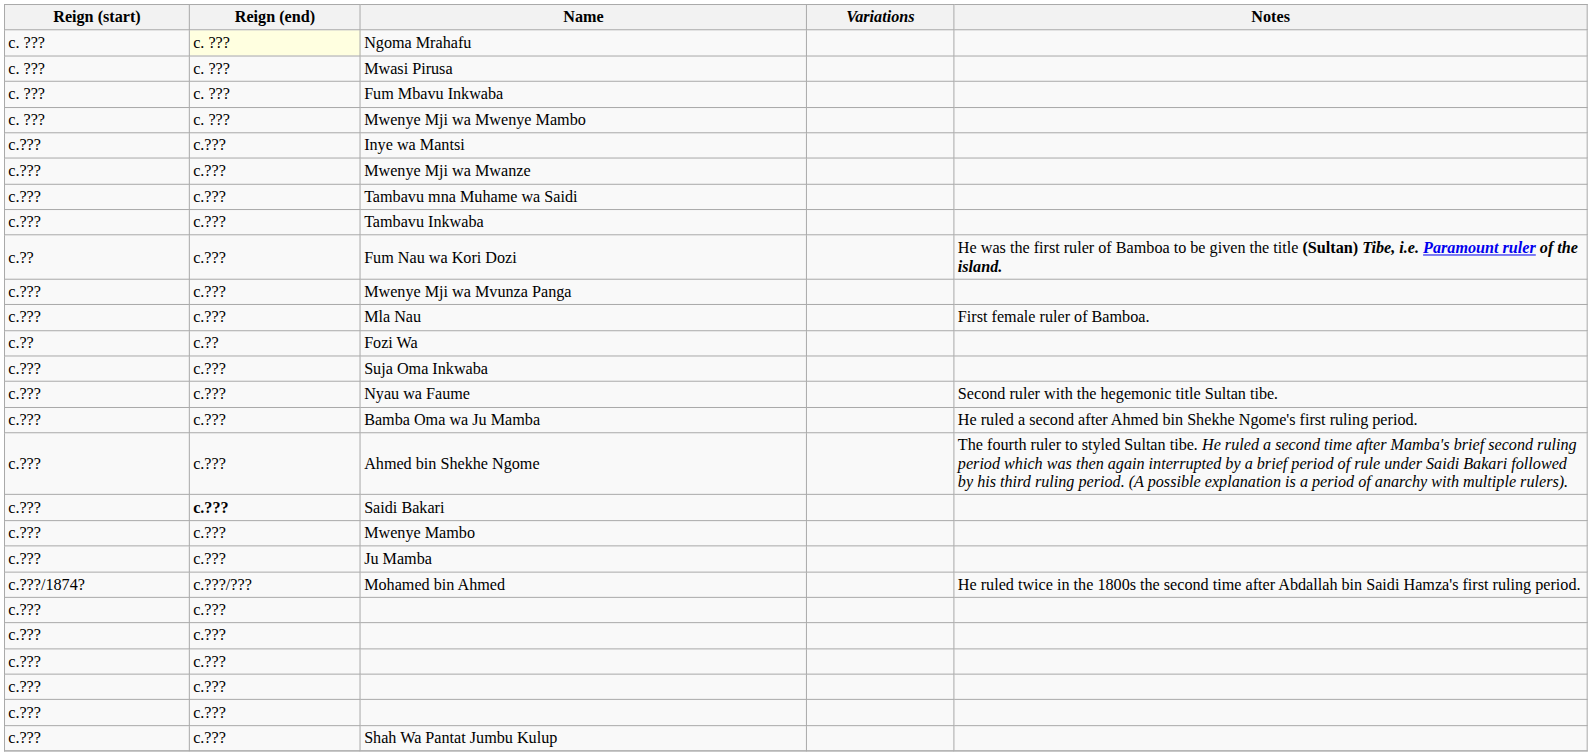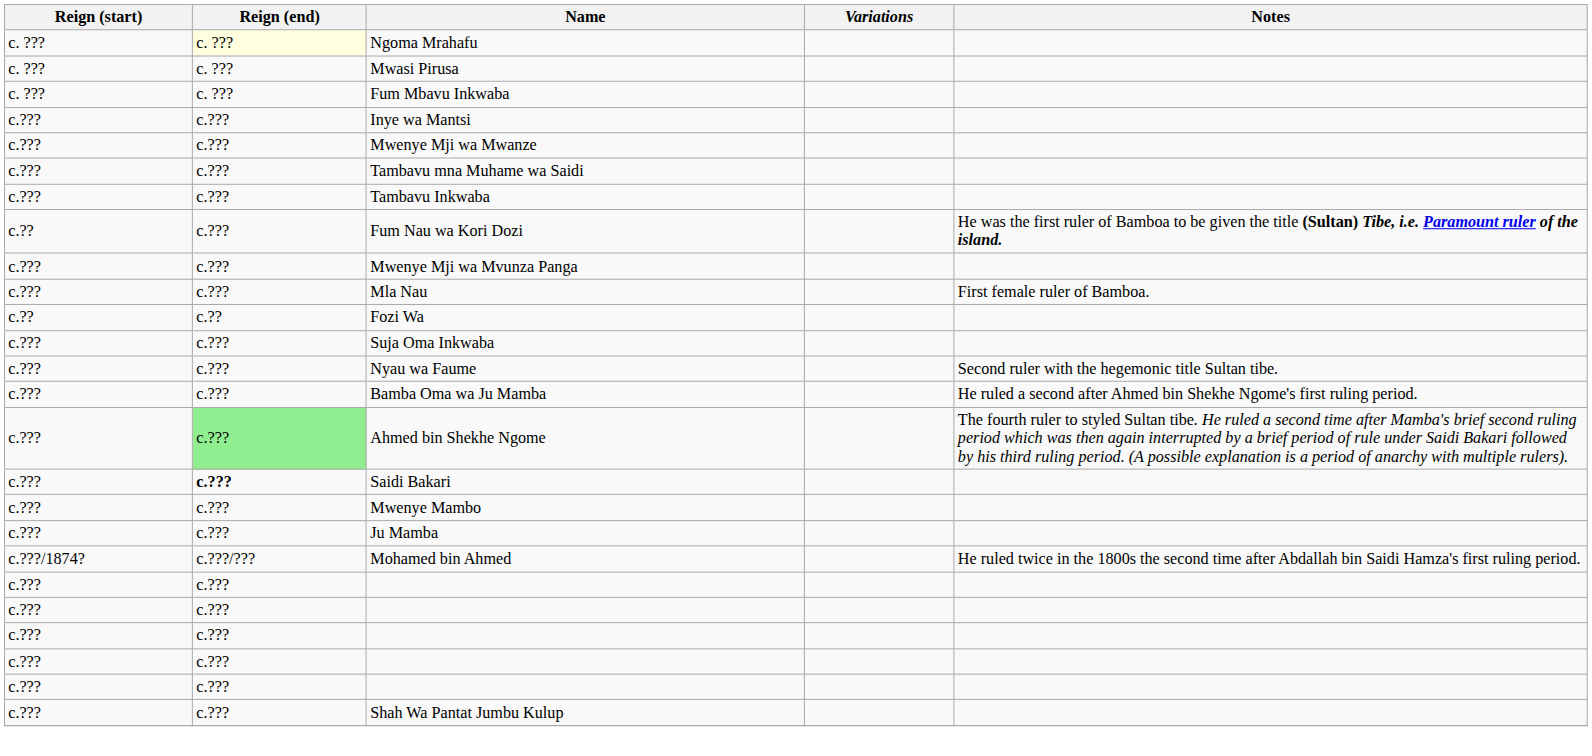- row: c. ??? | c. ??? | Mwenye Mji wa Mwenye Mambo
Ahmed bin Shekhe Ngome | Reign (end): no background -> lightgreen background
